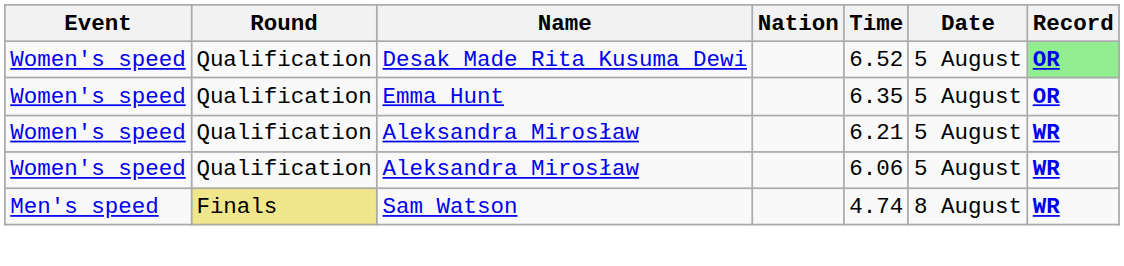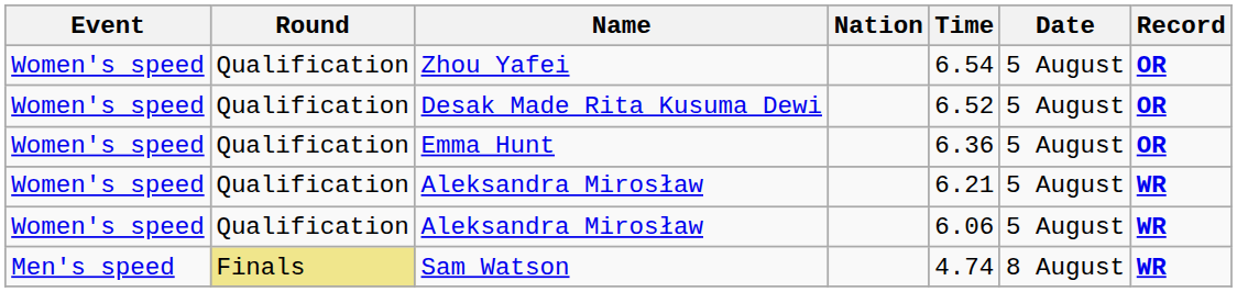+ row: Women's speed | Qualification | Zhou Yafei | 6.54 | 5 August | OR
Desak Made Rita Kusuma Dewi | Record: lightgreen background -> no background
Emma Hunt | Time: 6.35 -> 6.36
